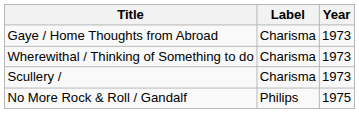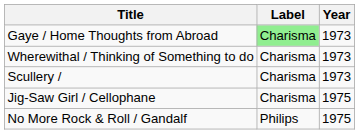Gaye / Home Thoughts from Abroad | Label: no background -> lightgreen background
+ row: Jig-Saw Girl / Cellophane | Charisma | 1975
